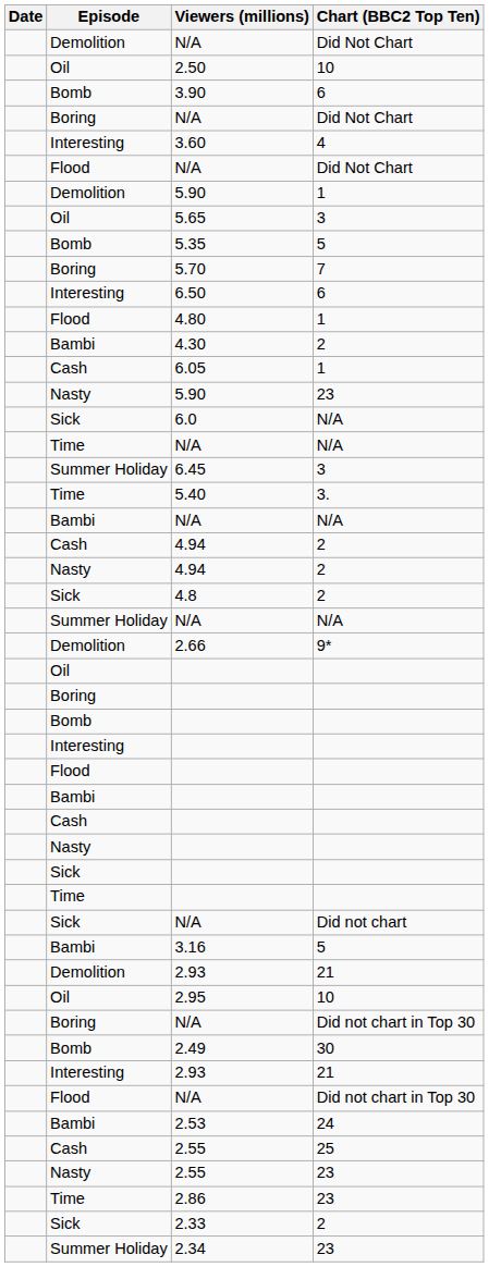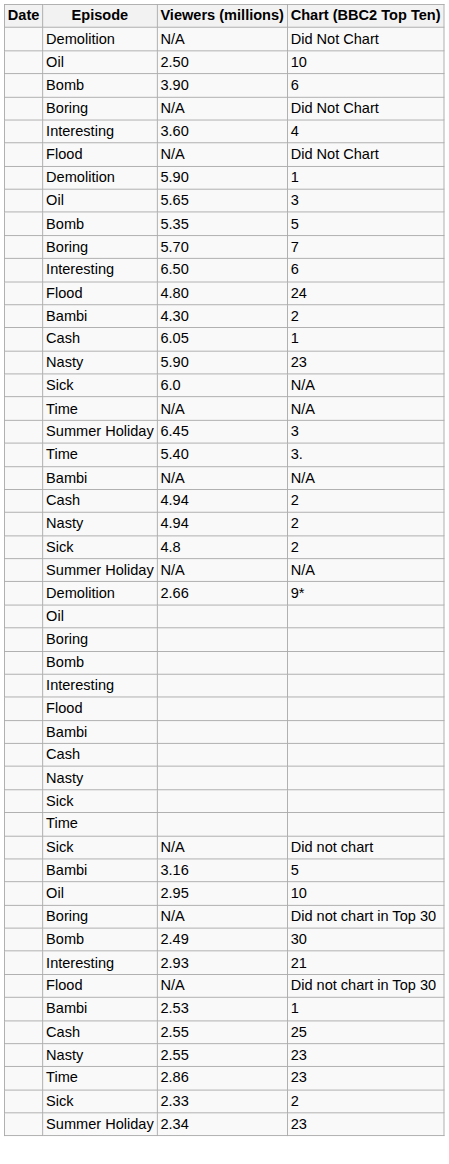4.80 | Chart (BBC2 Top Ten): 1 -> 24
- row: Demolition | 2.93 | 21
2.53 | Chart (BBC2 Top Ten): 24 -> 1
